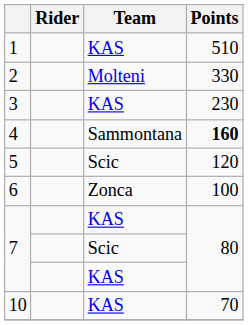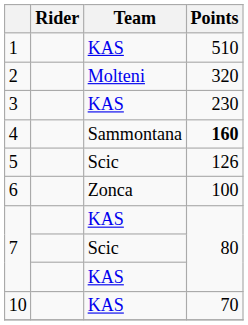2 | Points: 330 -> 320
5 | Points: 120 -> 126
